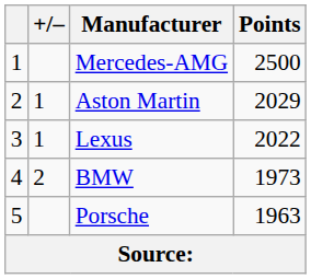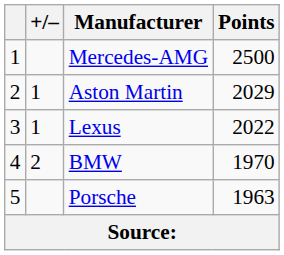BMW | Points: 1973 -> 1970
